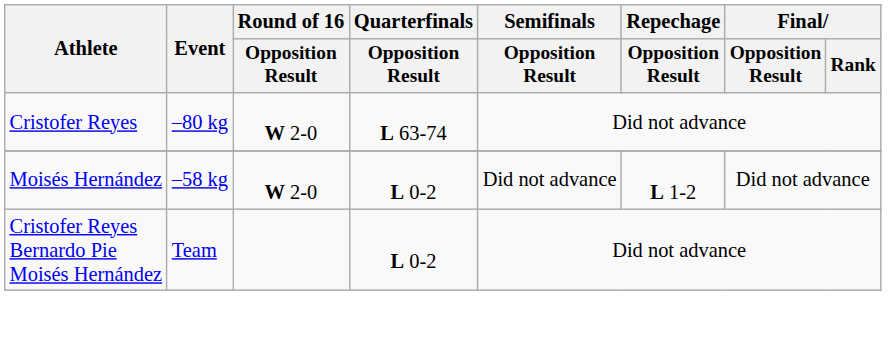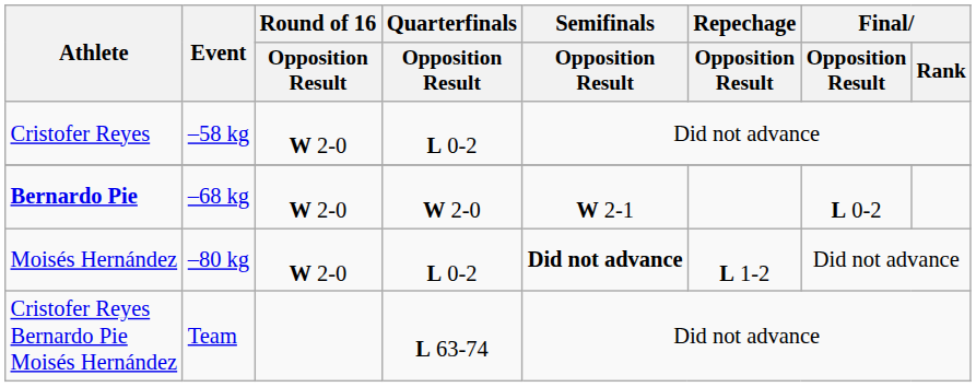Cristofer Reyes | Event: –80 kg -> –58 kg
Cristofer Reyes | Quarterfinals / Opposition Result: L 63-74 -> L 0-2
+ row: Bernardo Pie | –68 kg | W 2-0 | W 2-0 | W 2-1 | L 0-2
Moisés Hernández | Event: –58 kg -> –80 kg
Moisés Hernández | Semifinals / Opposition Result: normal -> bold
Cristofer Reyes Bernardo Pie Moisés Hernández | Quarterfinals / Opposition Result: L 0-2 -> L 63-74
